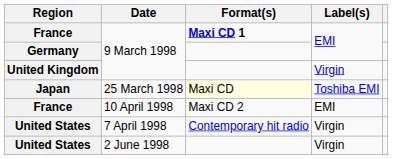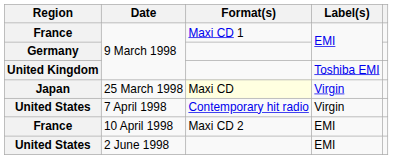France / 9 March 1998 | Format(s): bold -> normal
United Kingdom | Label(s): Virgin -> Toshiba EMI
Japan | Label(s): Toshiba EMI -> Virgin
rows swapped: United States / 7 April 1998 <-> France / 10 April 1998
United States / 2 June 1998 | Label(s): Virgin -> EMI
